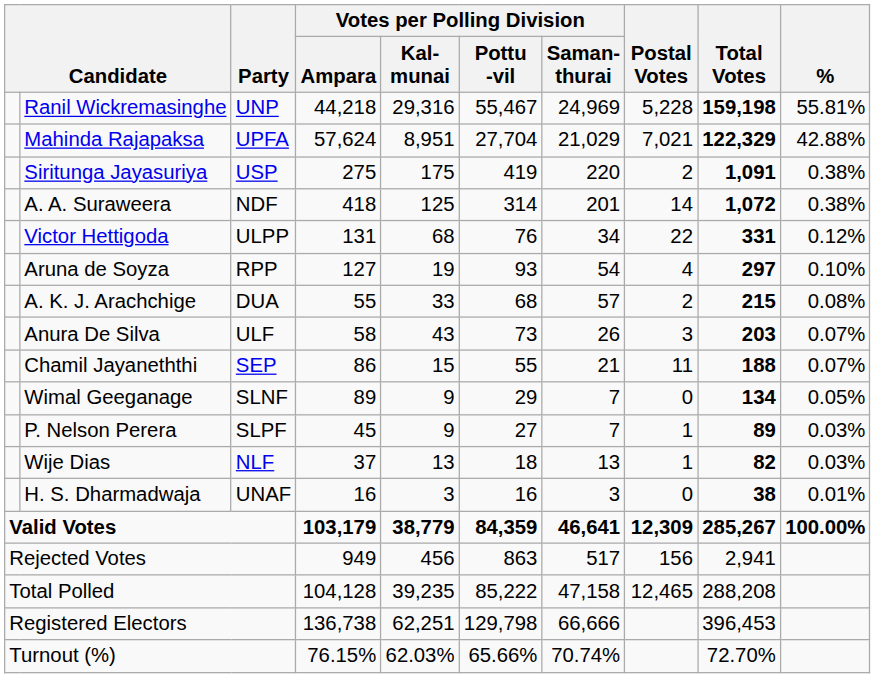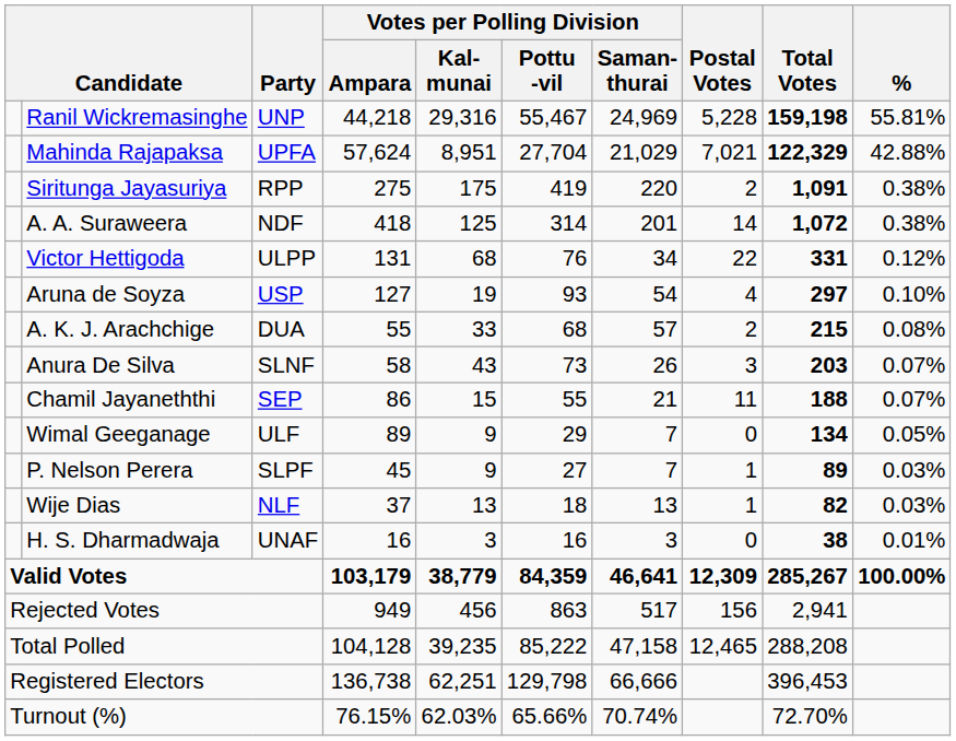Siritunga Jayasuriya | Party: USP -> RPP
Aruna de Soyza | Party: RPP -> USP
Anura De Silva | Party: ULF -> SLNF
Wimal Geeganage | Party: SLNF -> ULF
